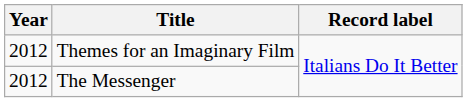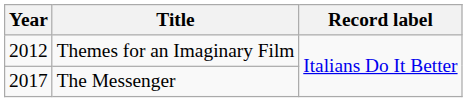The Messenger | Year: 2012 -> 2017
